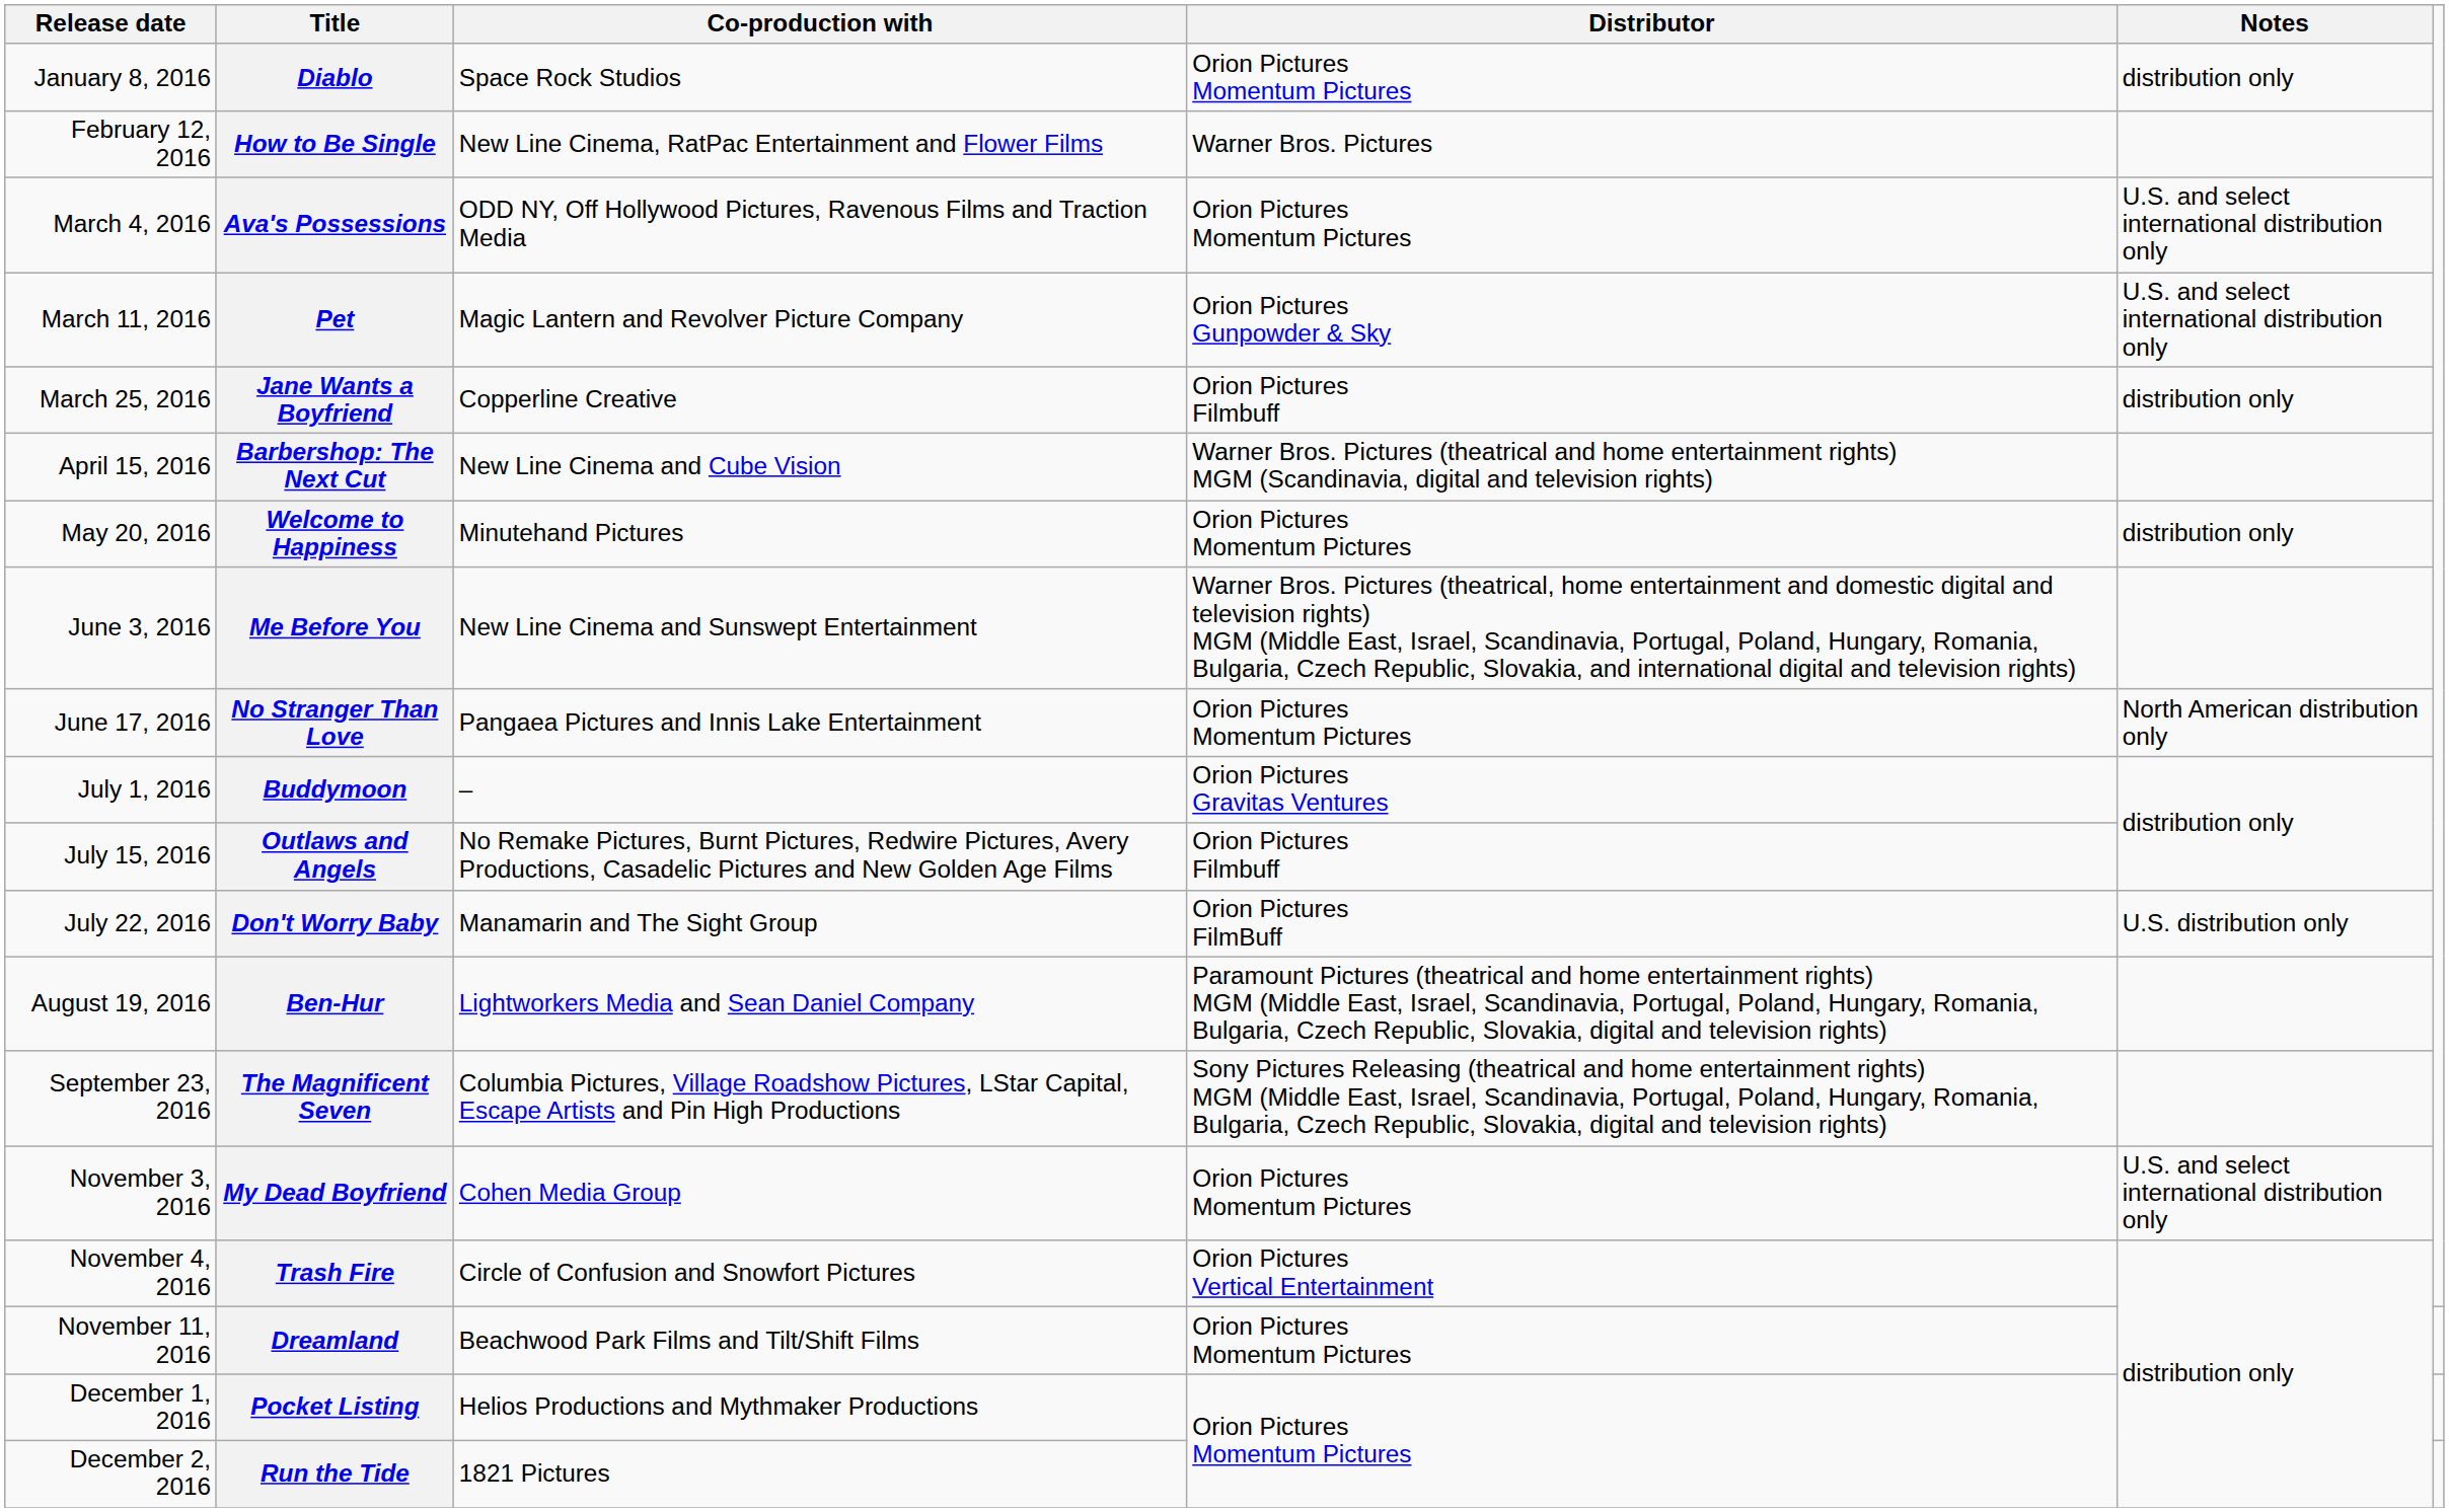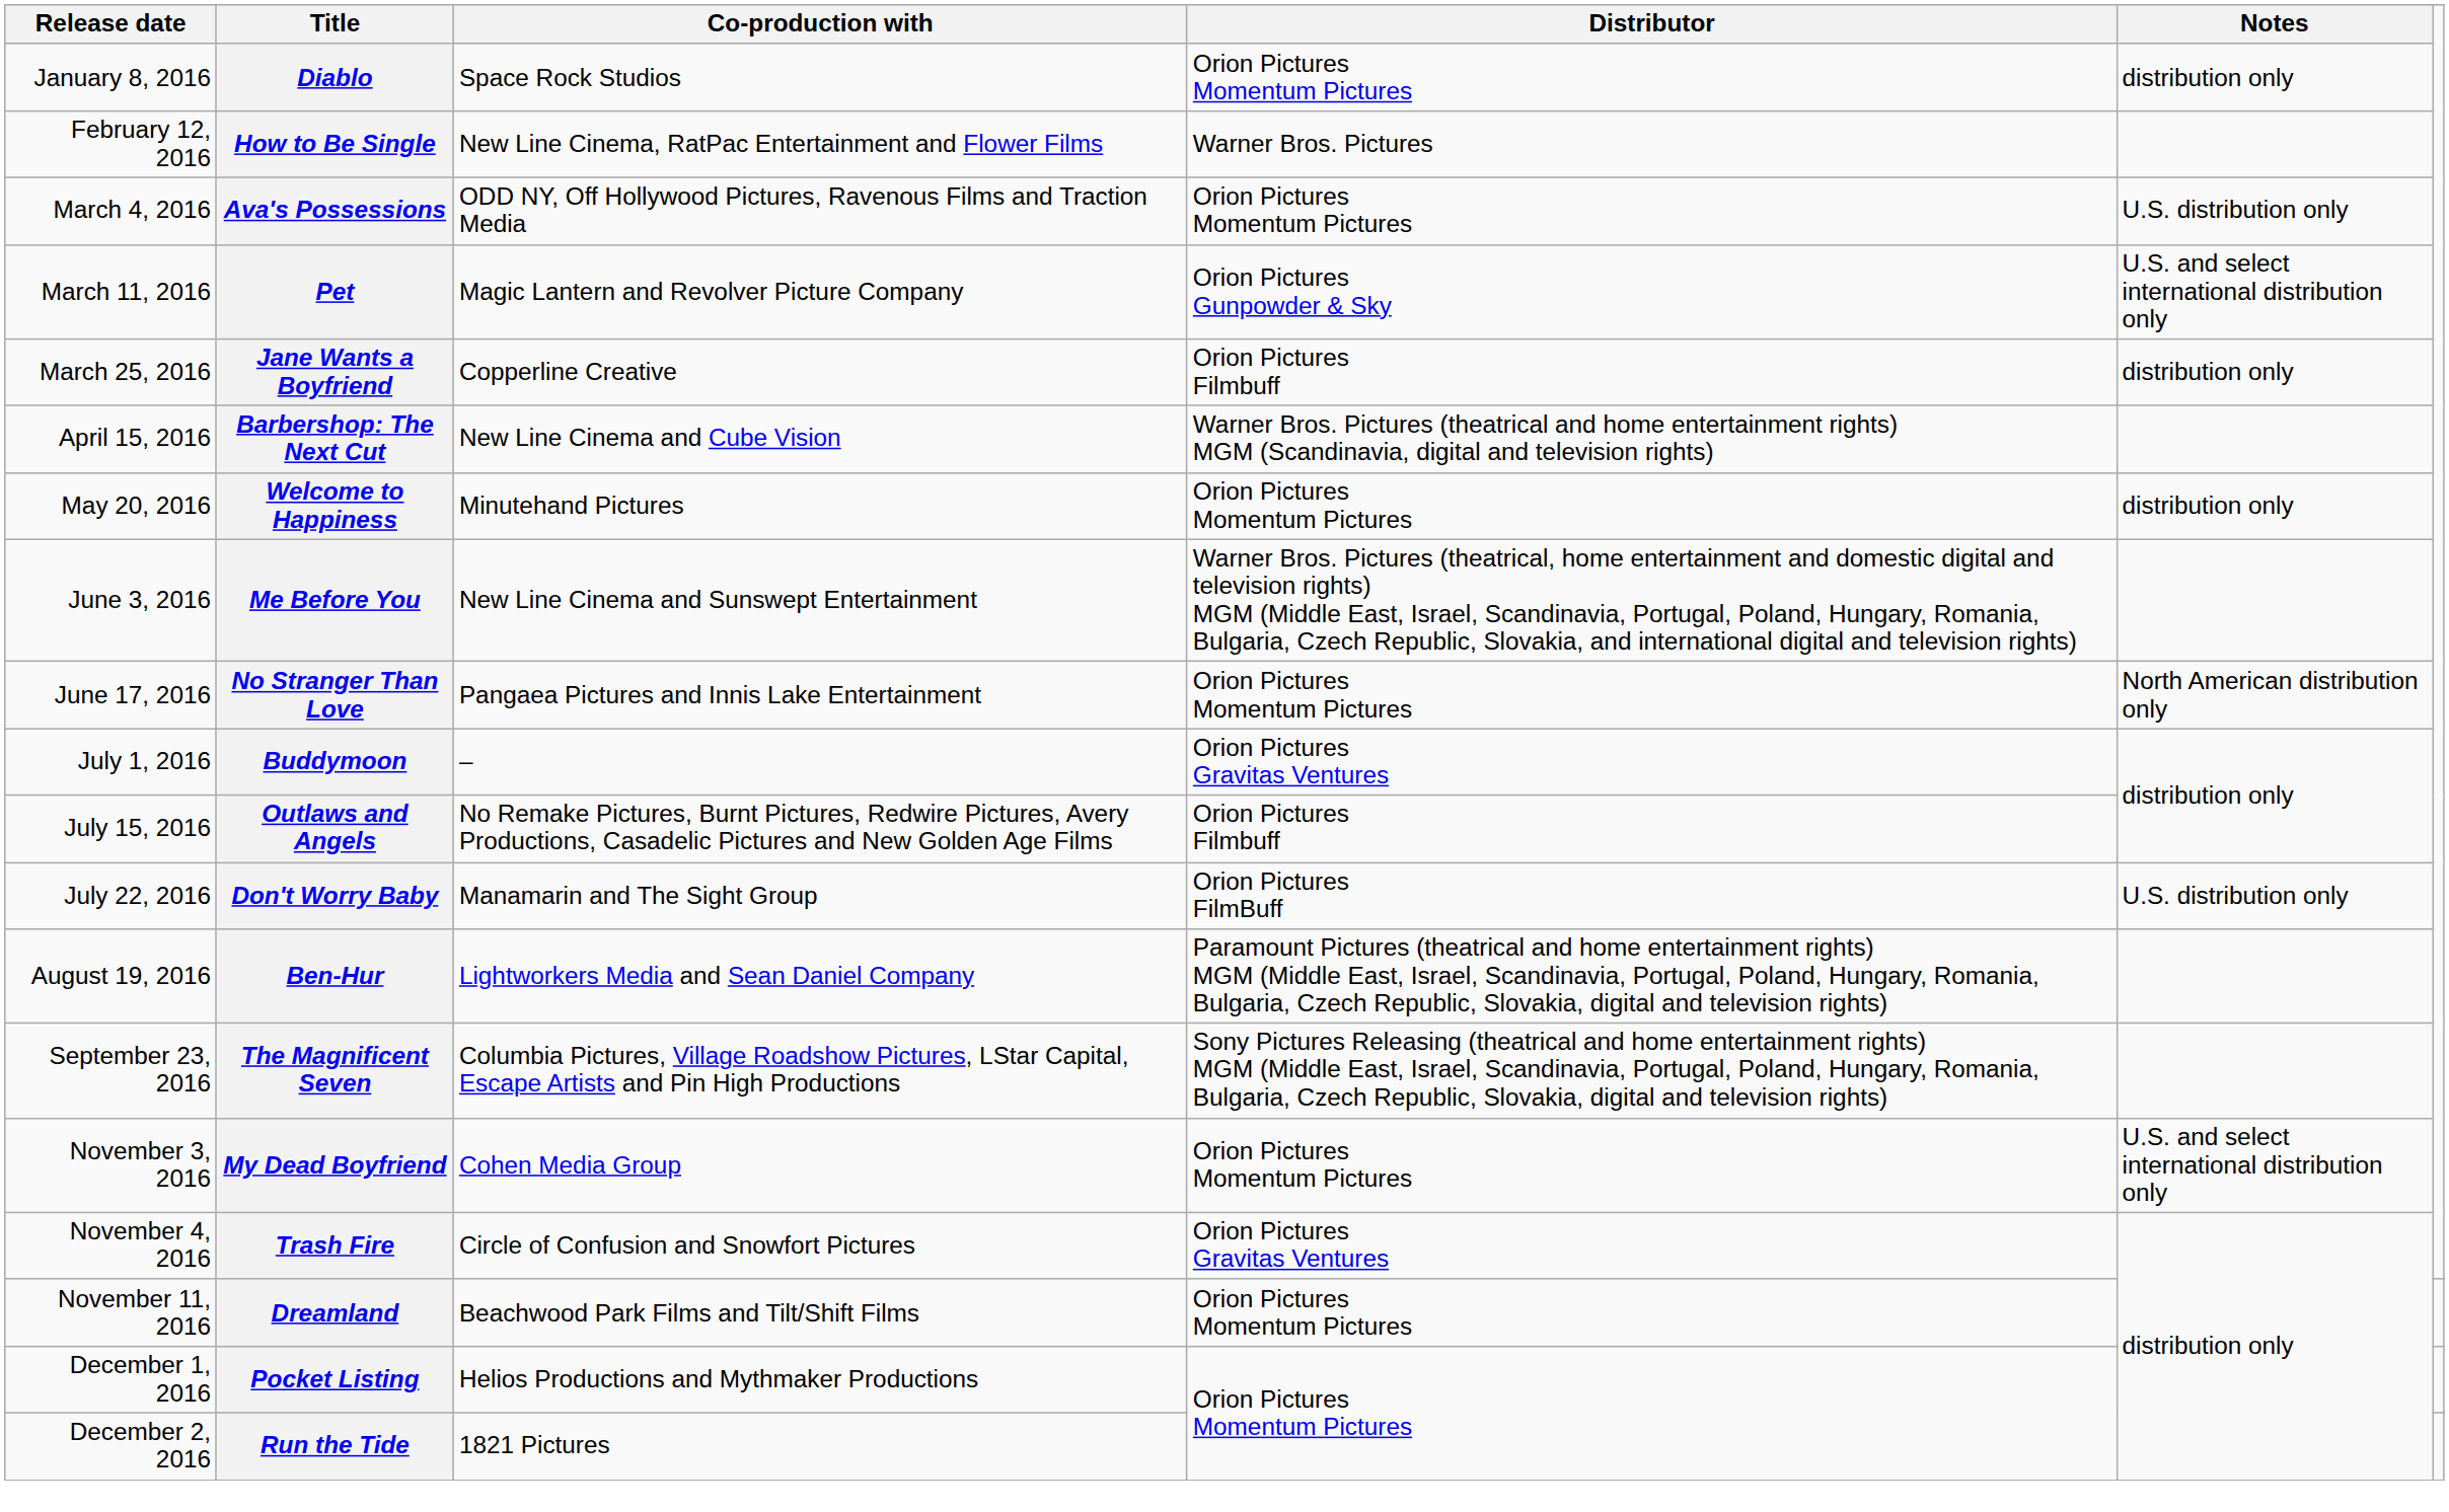Ava's Possessions | Notes: U.S. and select international distribution only -> U.S. distribution only
Trash Fire | Distributor: Orion Pictures Vertical Entertainment -> Orion Pictures Gravitas Ventures
